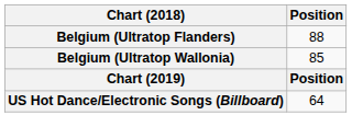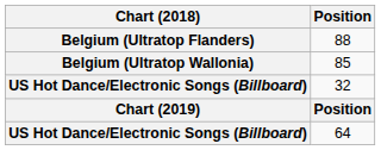+ row: US Hot Dance/Electronic Songs (Billboard) | 32
